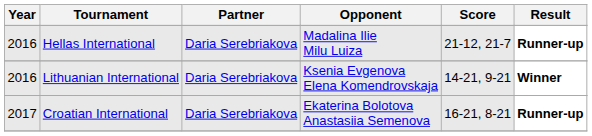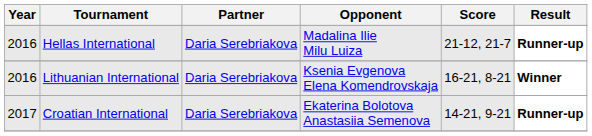Lithuanian International | Score: 14-21, 9-21 -> 16-21, 8-21
Croatian International | Score: 16-21, 8-21 -> 14-21, 9-21
